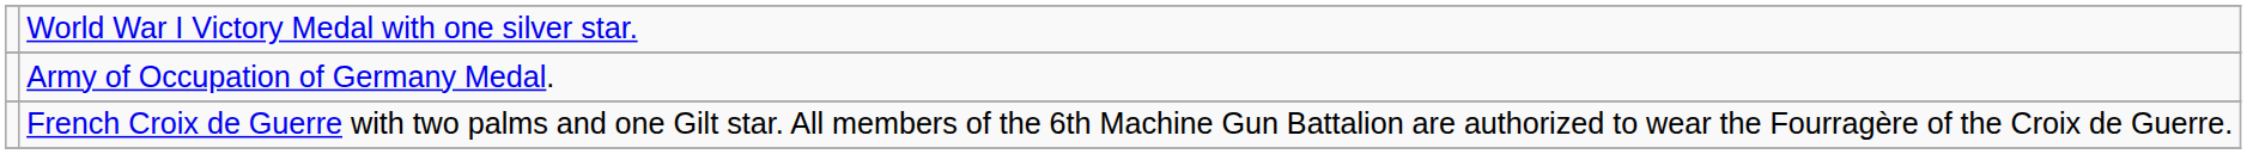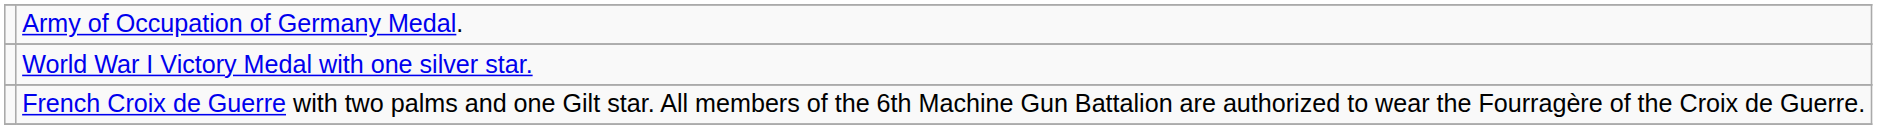rows swapped: World War I Victory Medal with one silver star. <-> Army of Occupation of Germany Medal.
